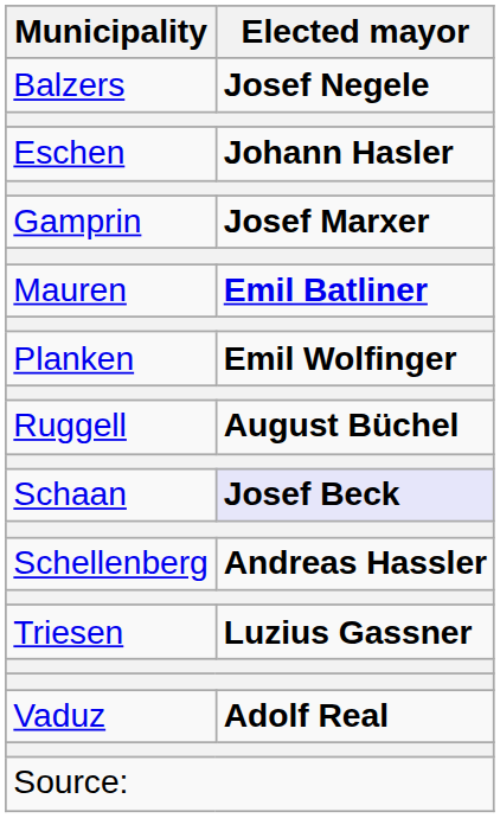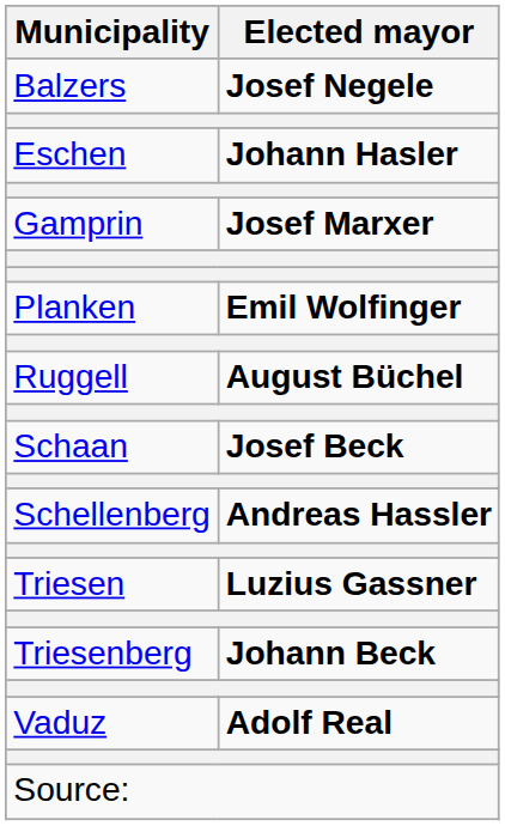- row: Mauren | Emil Batliner
Schaan | Elected mayor: lavender background -> no background
+ row: Triesenberg | Johann Beck
